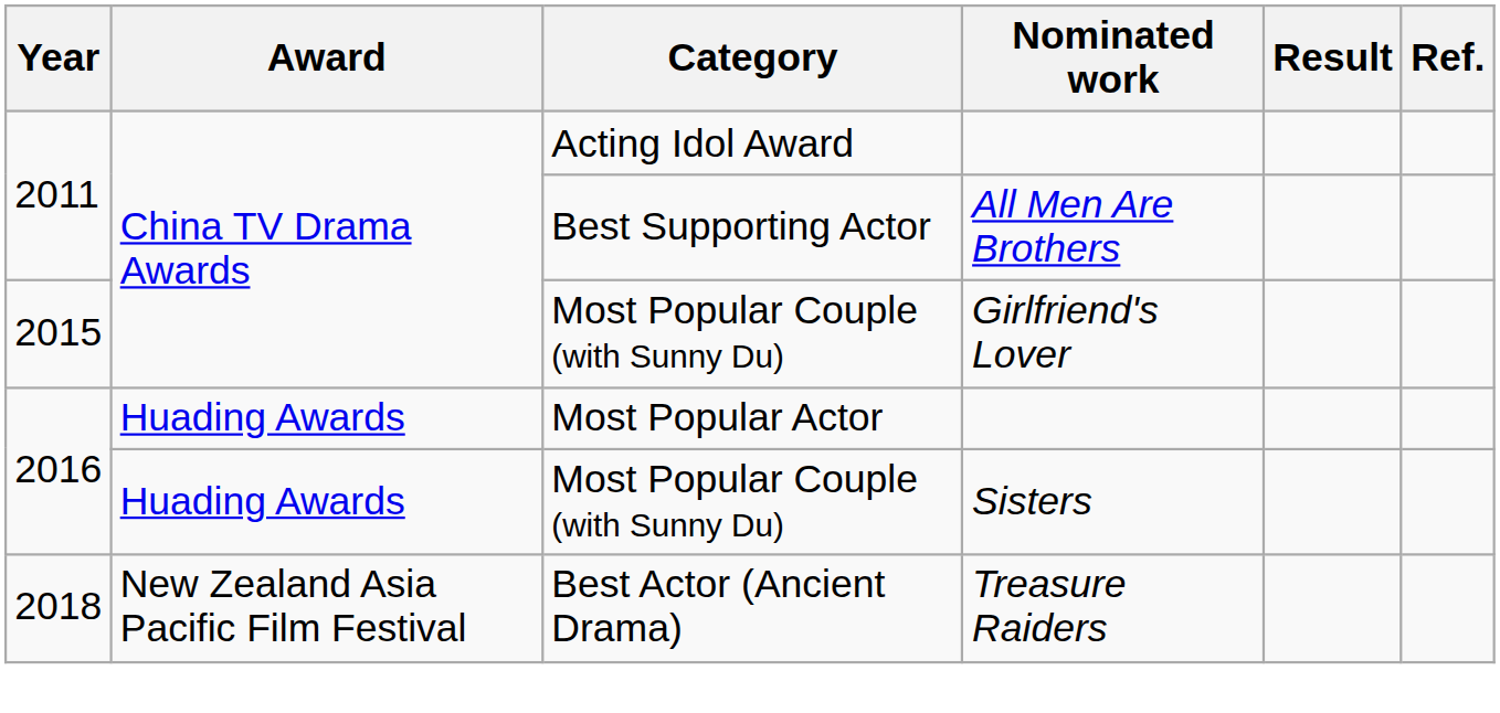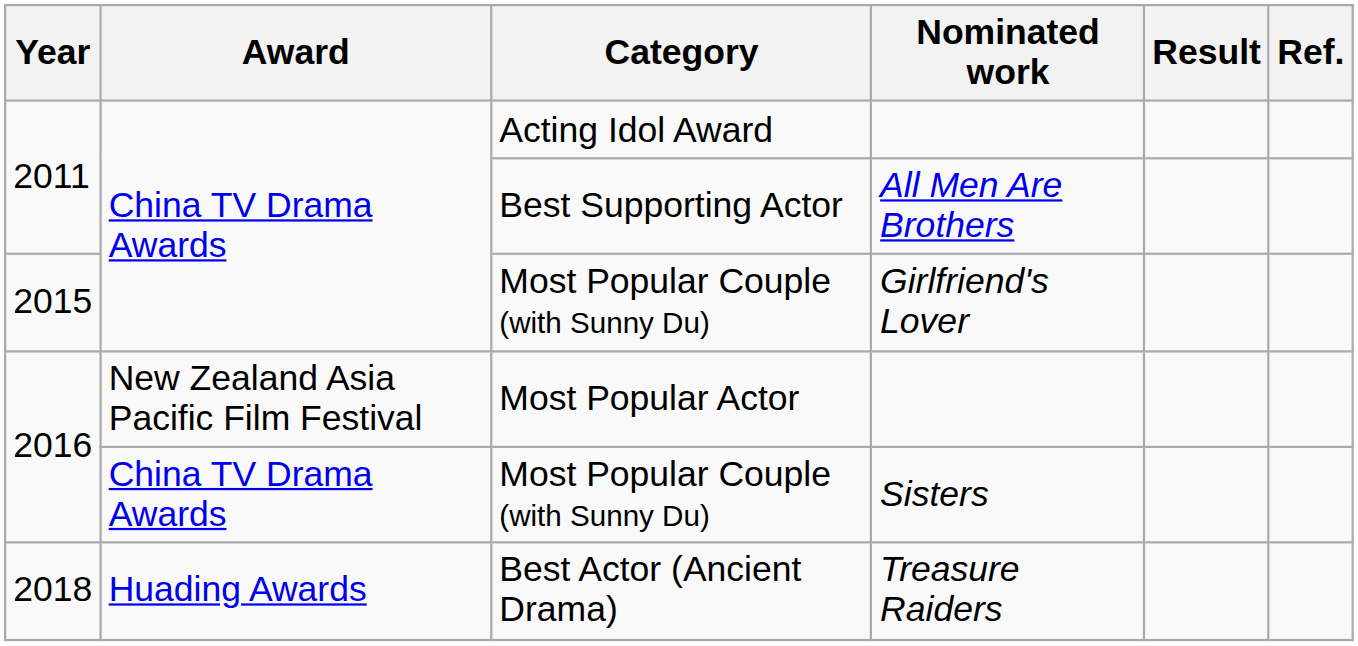Most Popular Actor | Award: Huading Awards -> New Zealand Asia Pacific Film Festival
Most Popular Couple (with Sunny Du) / Sisters | Award: Huading Awards -> China TV Drama Awards
Best Actor (Ancient Drama) | Award: New Zealand Asia Pacific Film Festival -> Huading Awards
